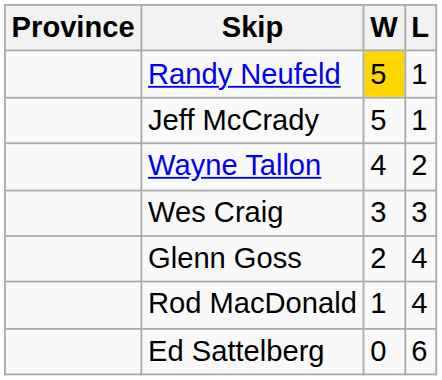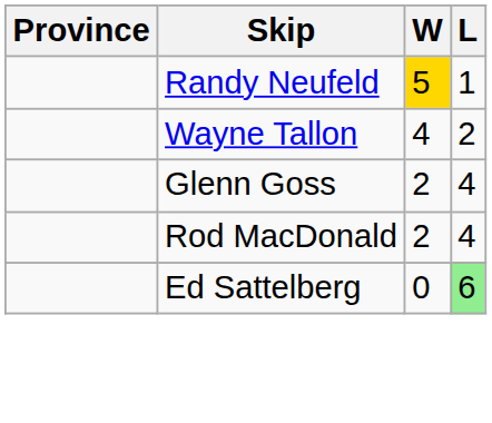- row: Jeff McCrady | 5 | 1
- row: Wes Craig | 3 | 3
Rod MacDonald | W: 1 -> 2
Ed Sattelberg | L: no background -> lightgreen background
